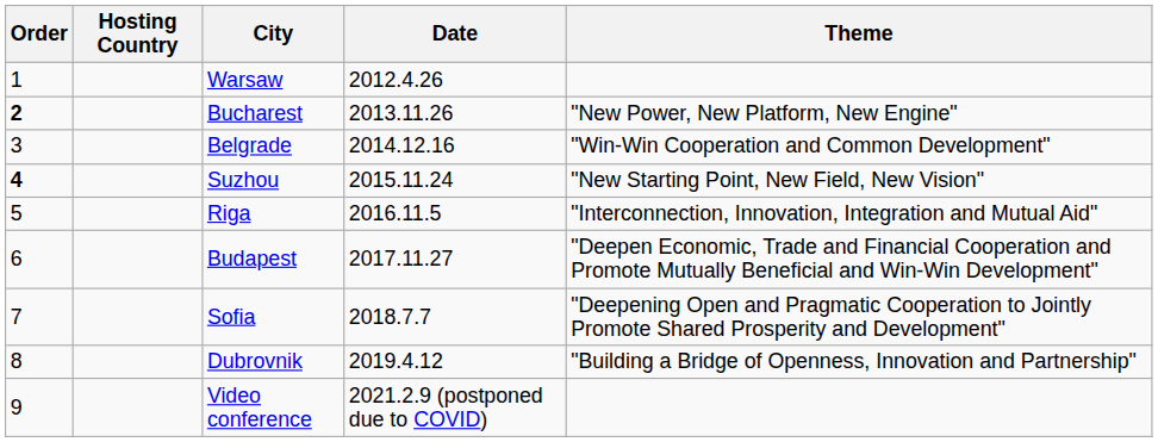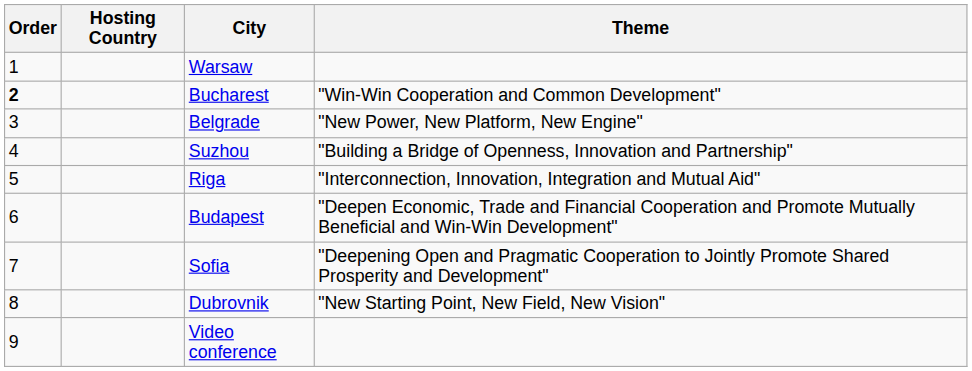- column: Date | 2012.4.26 | 2013.11.26 | 2014.12.16 | 2015.11.24 | 2016.11.5 | 2017.11.27 | 2018.7.7 | 2019.4.12 | 2021.2.9 (postponed due to COVID)
Bucharest | Theme: "New Power, New Platform, New Engine" -> "Win-Win Cooperation and Common Development"
Belgrade | Theme: "Win-Win Cooperation and Common Development" -> "New Power, New Platform, New Engine"
Suzhou | Order: bold -> normal
Suzhou | Theme: "New Starting Point, New Field, New Vision" -> "Building a Bridge of Openness, Innovation and Partnership"
Dubrovnik | Theme: "Building a Bridge of Openness, Innovation and Partnership" -> "New Starting Point, New Field, New Vision"
